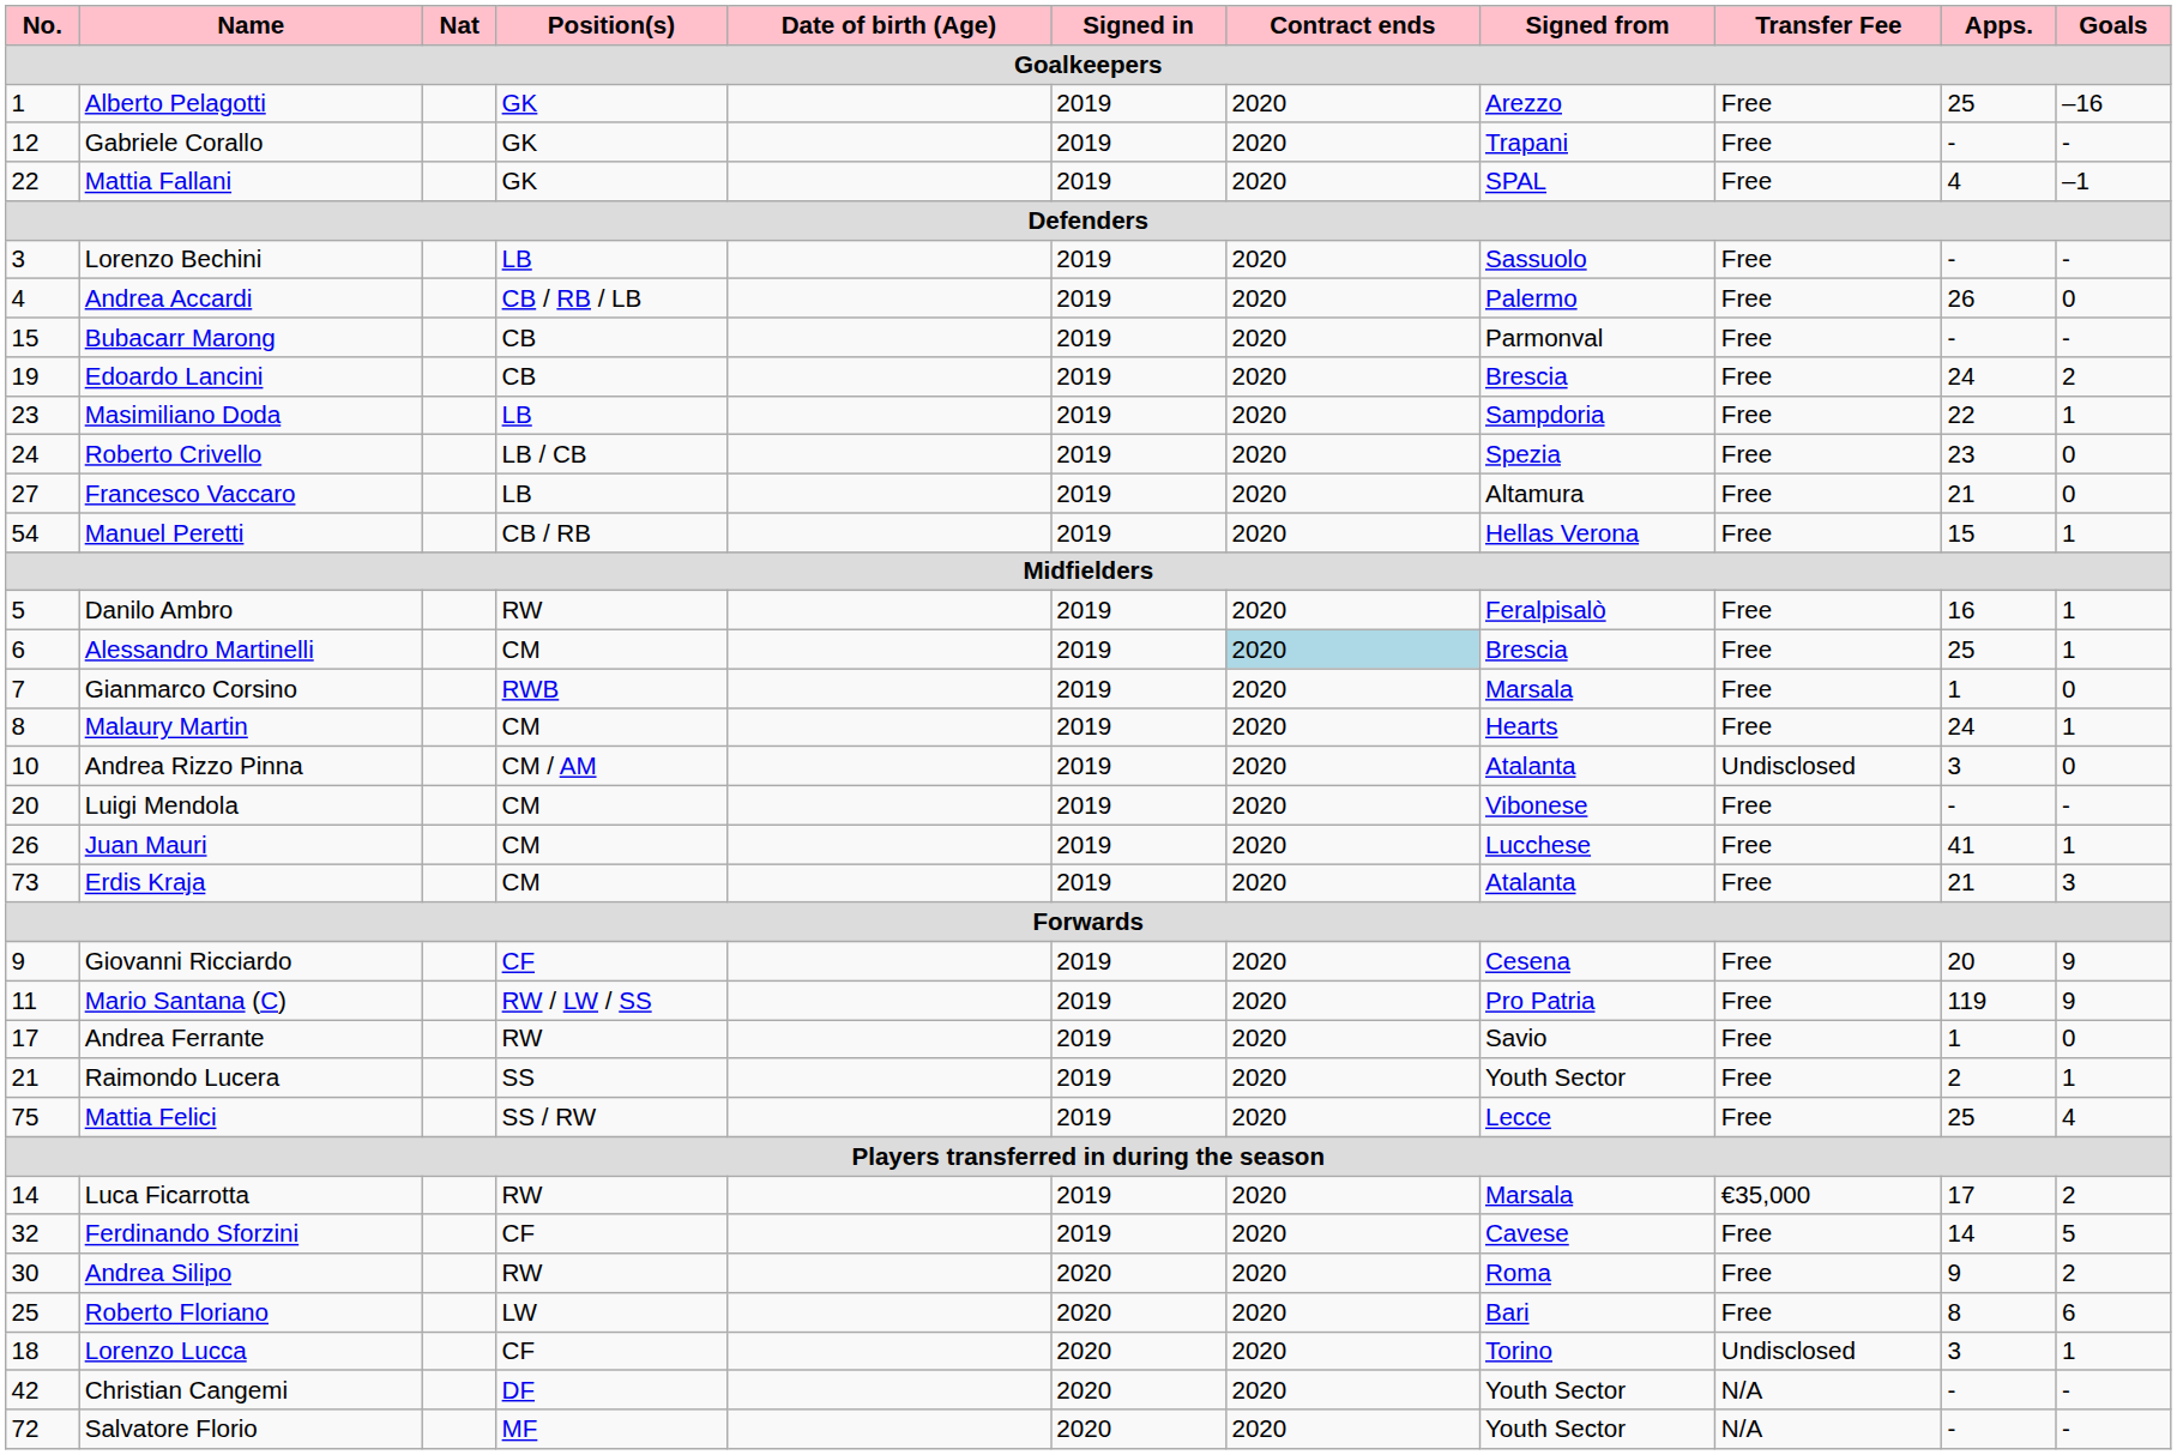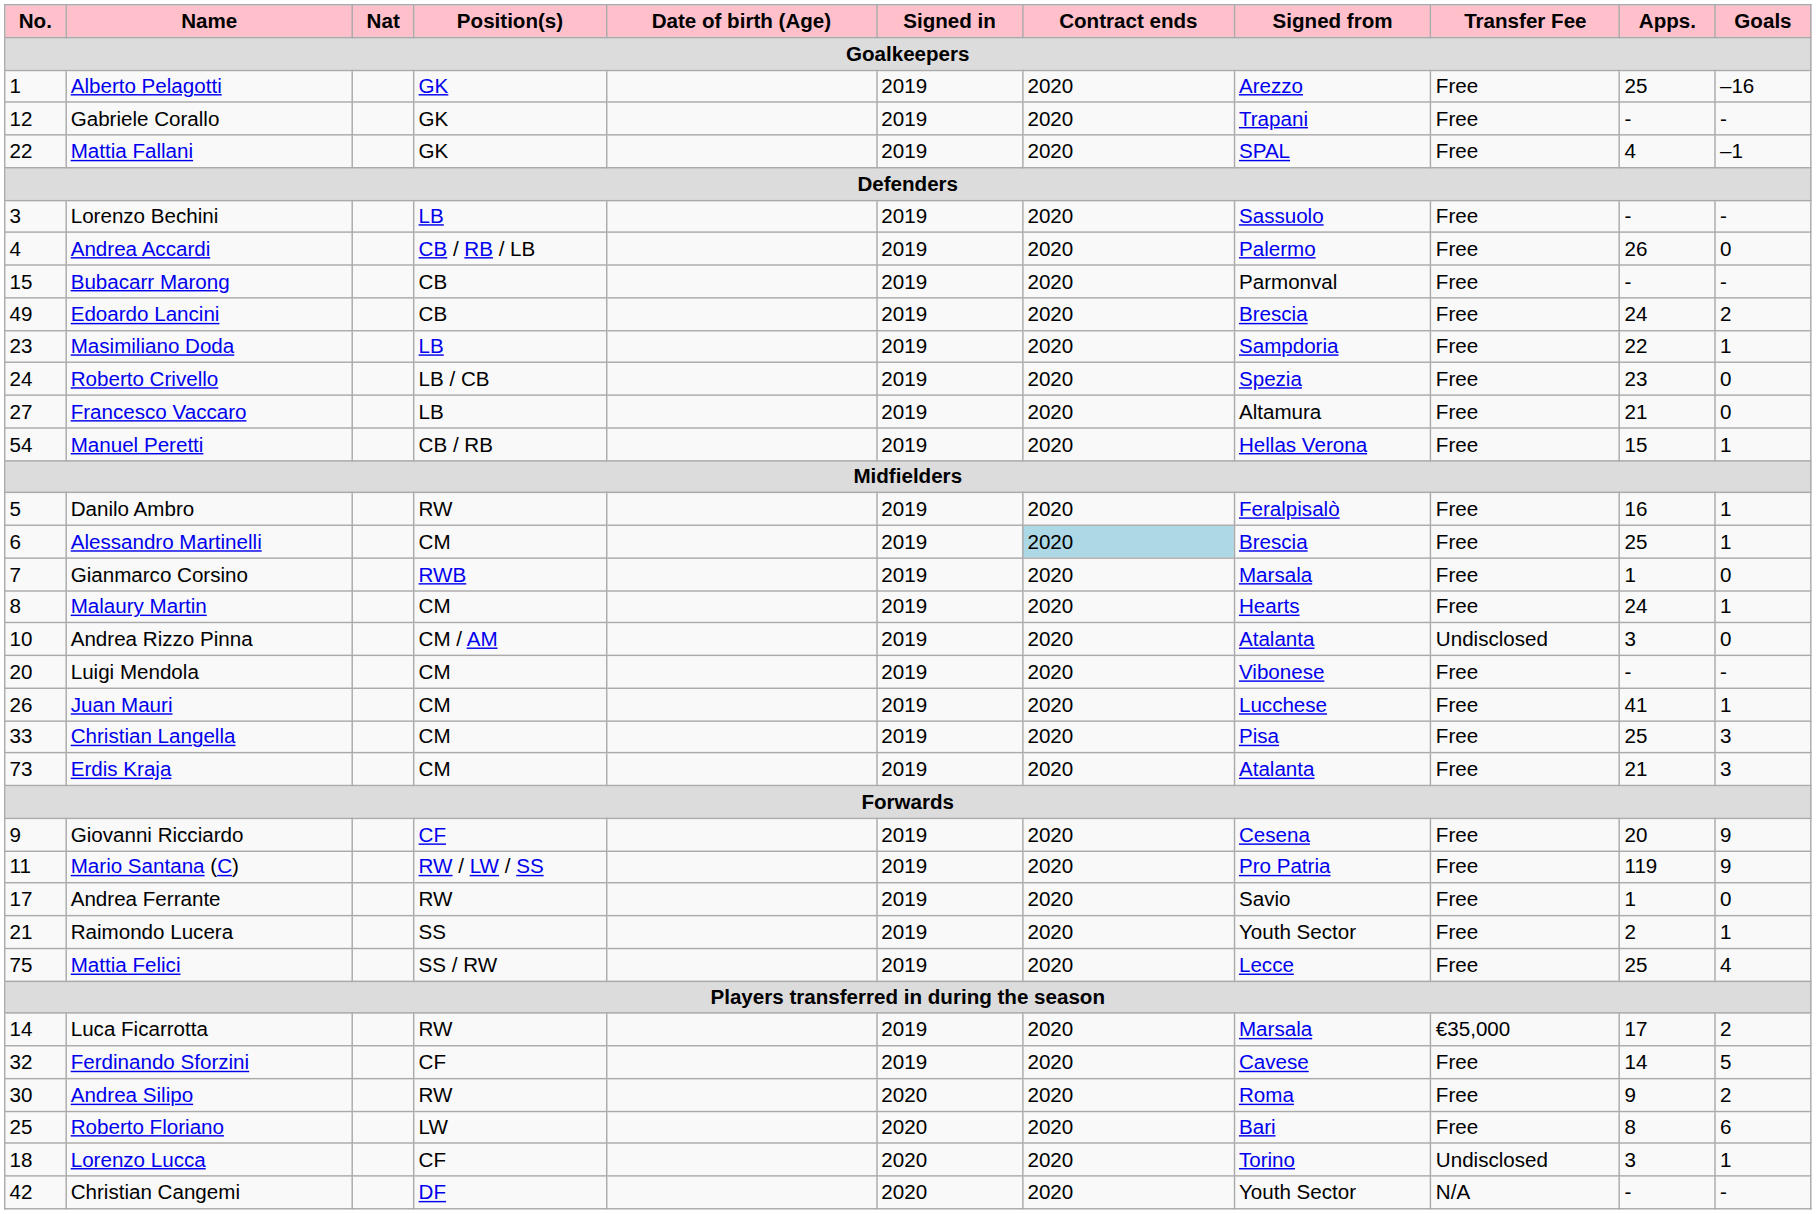Edoardo Lancini | No.: 19 -> 49
+ row: 33 | Christian Langella | CM | 2019 | 2020 | Pisa | Free | 25 | 3
- row: 72 | Salvatore Florio | MF | 2020 | 2020 | Youth Sector | N/A | - | -
